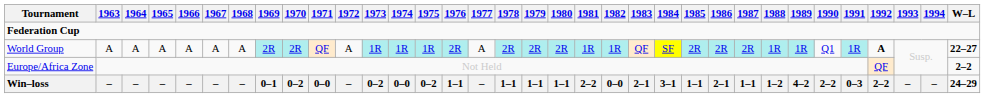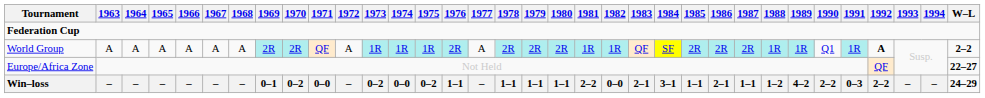World Group | W–L: 22–27 -> 2–2
Europe/Africa Zone | W–L: 2–2 -> 22–27
